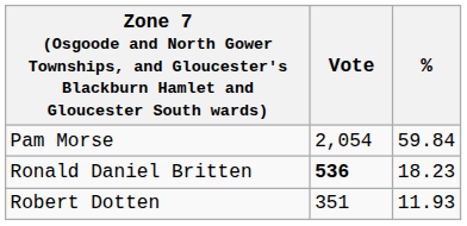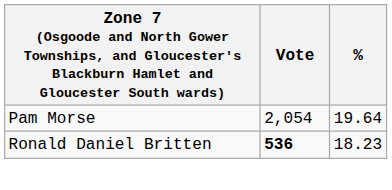Pam Morse | %: 59.84 -> 19.64
- row: Robert Dotten | 351 | 11.93
